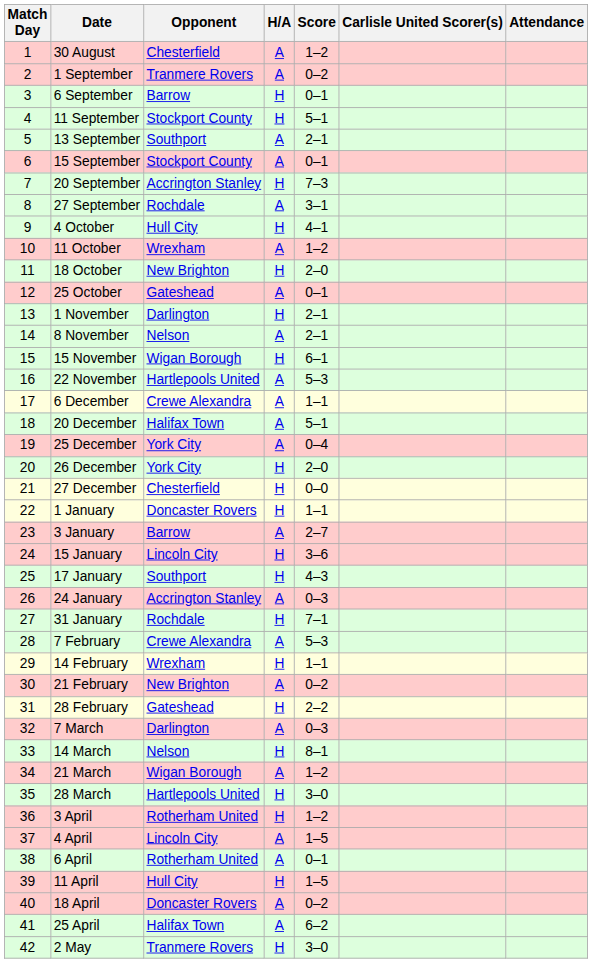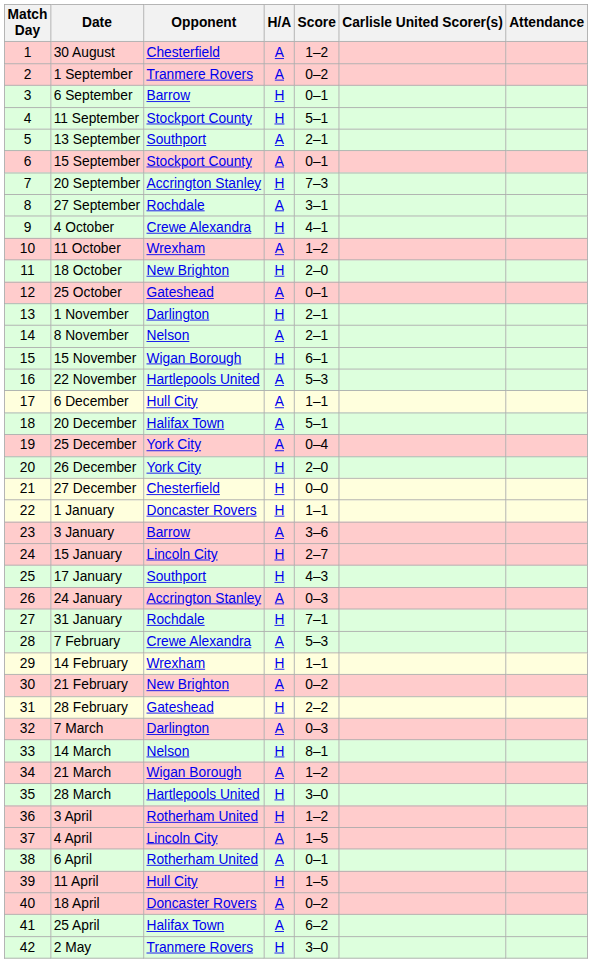4 October | Opponent: Hull City -> Crewe Alexandra
6 December | Opponent: Crewe Alexandra -> Hull City
3 January | Score: 2–7 -> 3–6
15 January | Score: 3–6 -> 2–7
